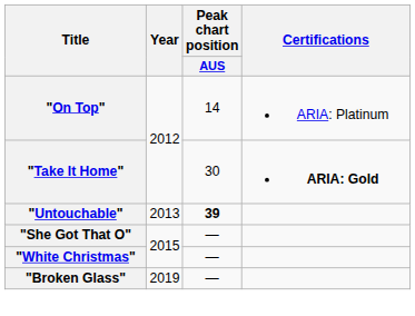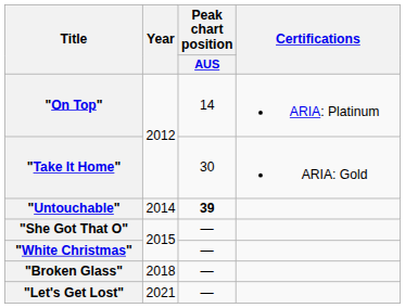"Take It Home" | Certifications: bold -> normal
"Untouchable" | Year: 2013 -> 2014
"Broken Glass" | Year: 2019 -> 2018
+ row: "Let's Get Lost" | 2021 | —
